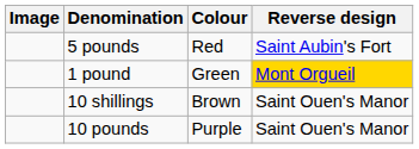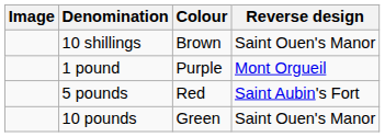rows swapped: 10 shillings <-> 5 pounds
1 pound | Colour: Green -> Purple
1 pound | Reverse design: gold background -> no background
10 pounds | Colour: Purple -> Green
